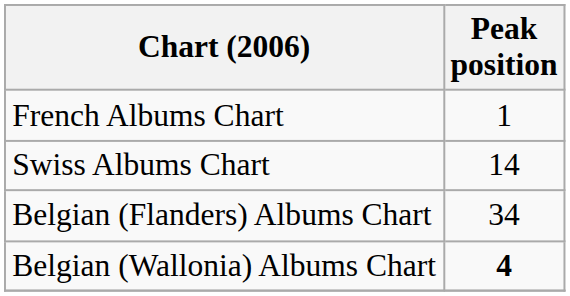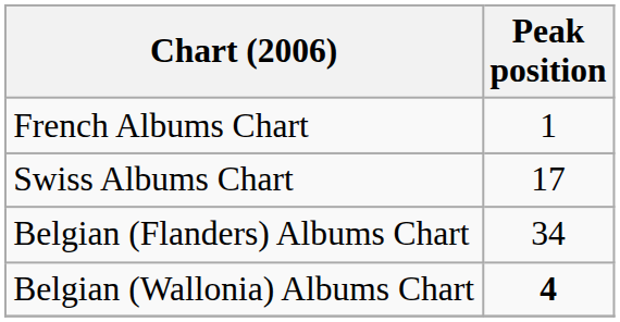Swiss Albums Chart | Peak position: 14 -> 17
